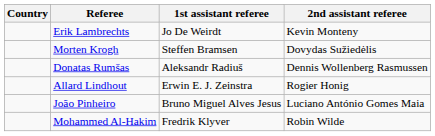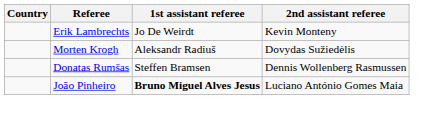Morten Krogh | 1st assistant referee: Steffen Bramsen -> Aleksandr Radiuš
Donatas Rumšas | 1st assistant referee: Aleksandr Radiuš -> Steffen Bramsen
- row: Allard Lindhout | Erwin E. J. Zeinstra | Rogier Honig
João Pinheiro | 1st assistant referee: normal -> bold
- row: Mohammed Al-Hakim | Fredrik Klyver | Robin Wilde
